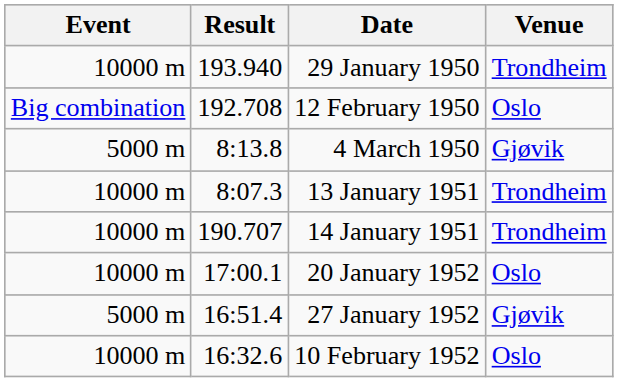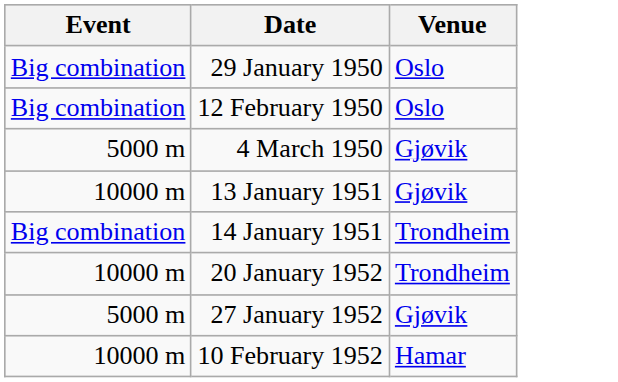- column: Result | 193.940 | 192.708 | 8:13.8 | 8:07.3 | 190.707 | 17:00.1 | 16:51.4 | 16:32.6
29 January 1950 | Event: 10000 m -> Big combination
29 January 1950 | Venue: Trondheim -> Oslo
13 January 1951 | Venue: Trondheim -> Gjøvik
14 January 1951 | Event: 10000 m -> Big combination
20 January 1952 | Venue: Oslo -> Trondheim
10 February 1952 | Venue: Oslo -> Hamar
